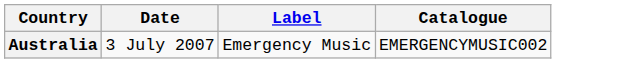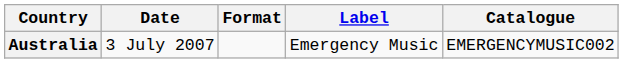+ column: Format
